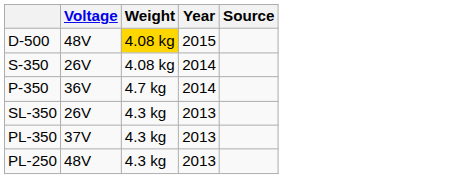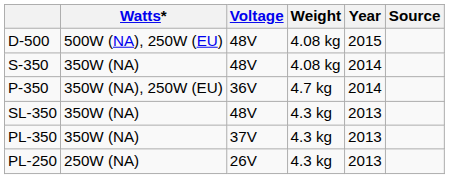+ column: Watts* | 500W (NA), 250W (EU) | 350W (NA) | 350W (NA), 250W (EU) | 350W (NA) | 350W (NA) | 250W (NA)
D-500 | Weight: gold background -> no background
S-350 | Voltage: 26V -> 48V
SL-350 | Voltage: 26V -> 48V
PL-250 | Voltage: 48V -> 26V
